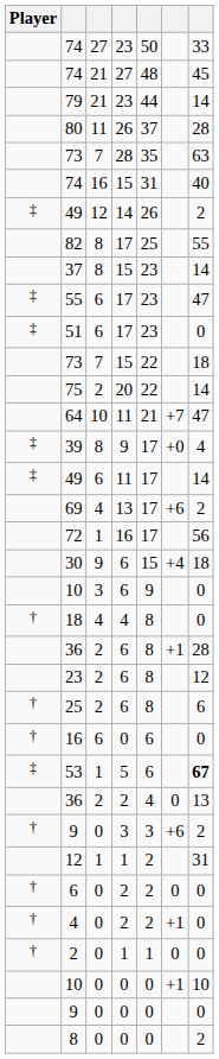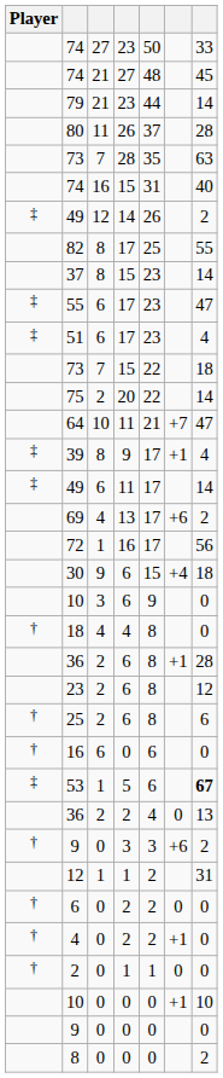51 | column 7: 0 -> 4
39 | column 6: +0 -> +1
